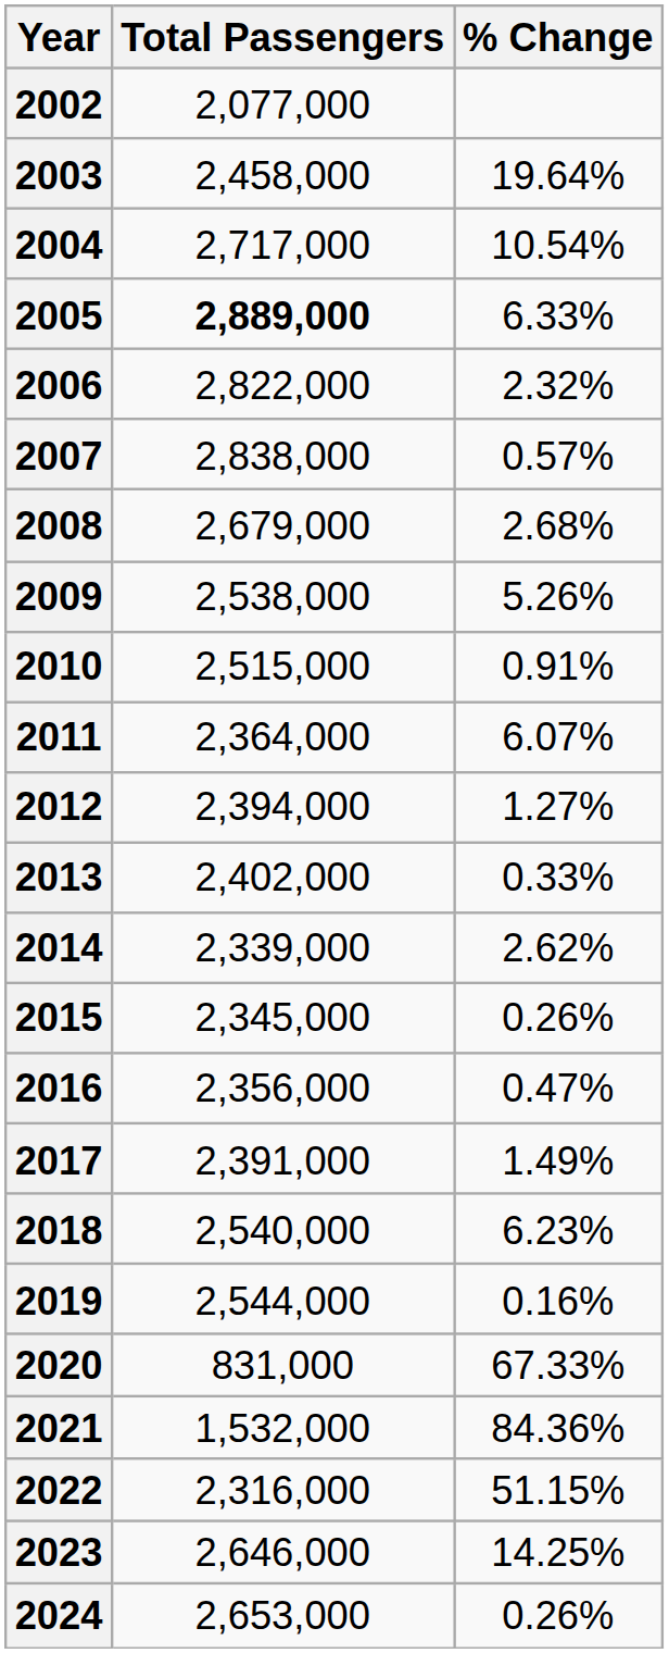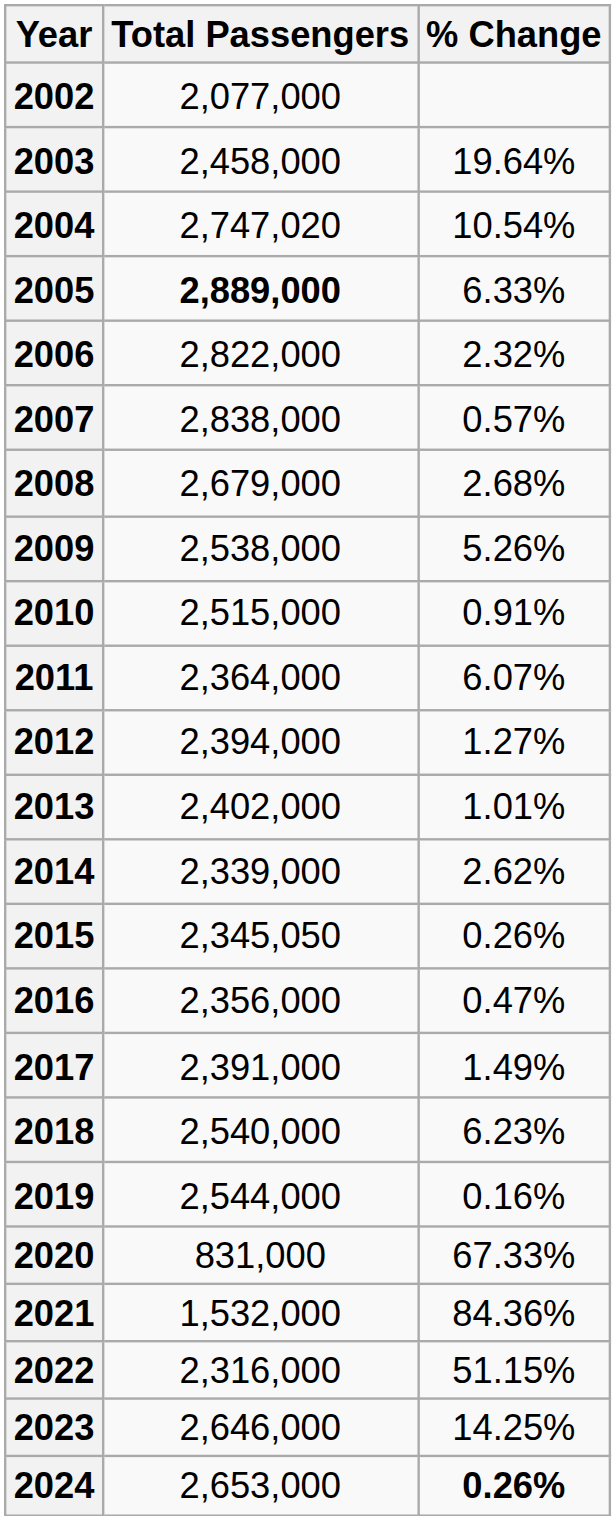2004 | Total Passengers: 2,717,000 -> 2,747,020
2013 | % Change: 0.33% -> 1.01%
2015 | Total Passengers: 2,345,000 -> 2,345,050
2024 | % Change: normal -> bold
